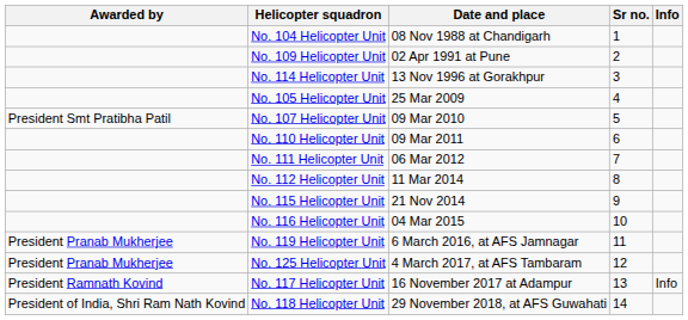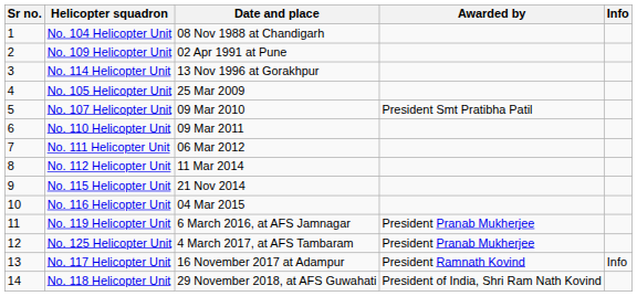columns swapped: Sr no. <-> Awarded by
